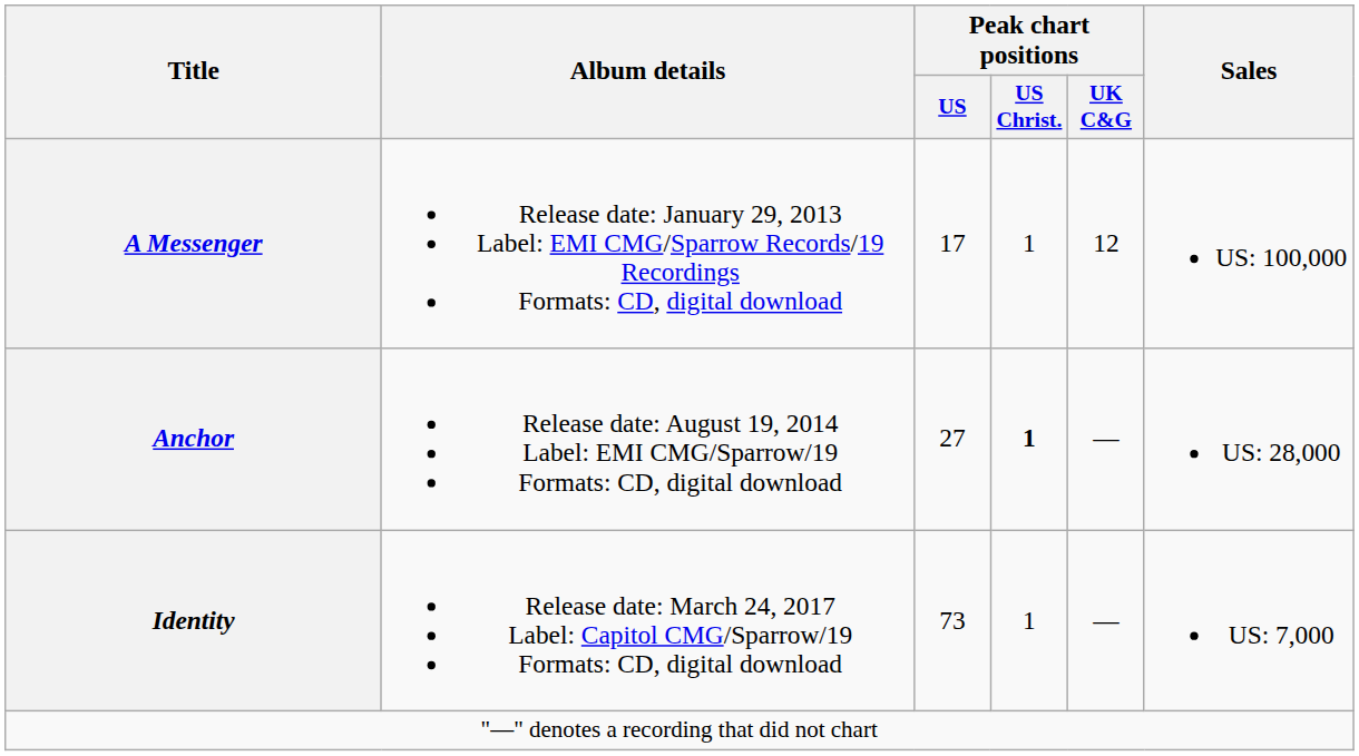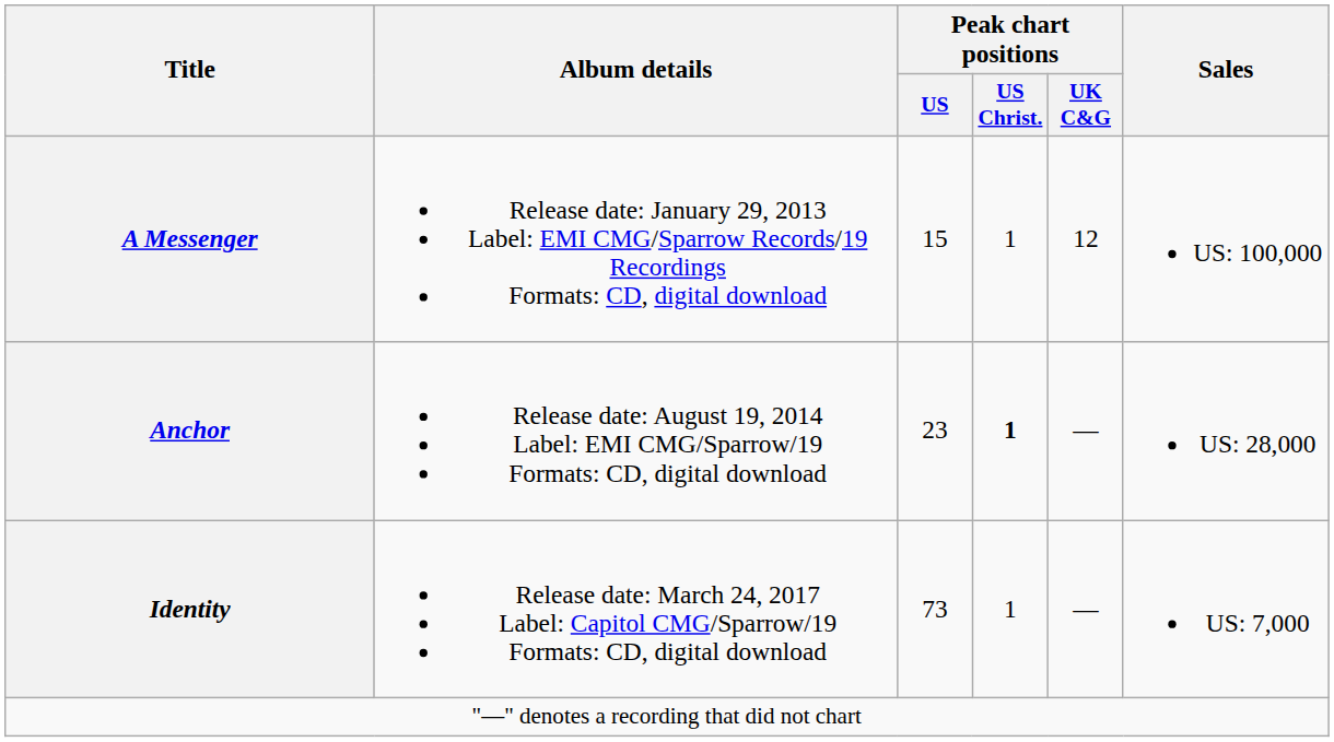A Messenger | Peak chart positions / US: 17 -> 15
Anchor | Peak chart positions / US: 27 -> 23
